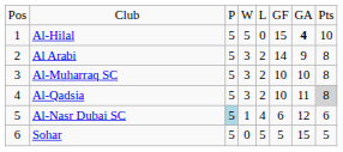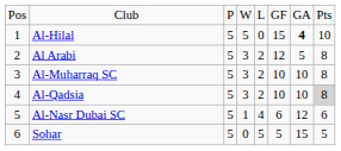Al Arabi | column 6: 14 -> 12
Al Arabi | column 7: 9 -> 5
Al-Qadsia | column 7: 11 -> 10
Al-Nasr Dubai SC | column 3: lightblue background -> no background
